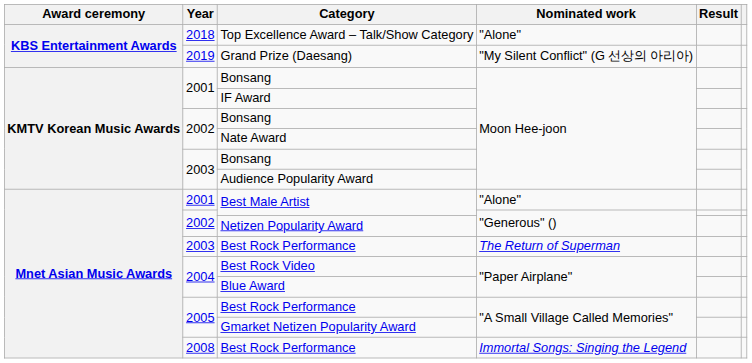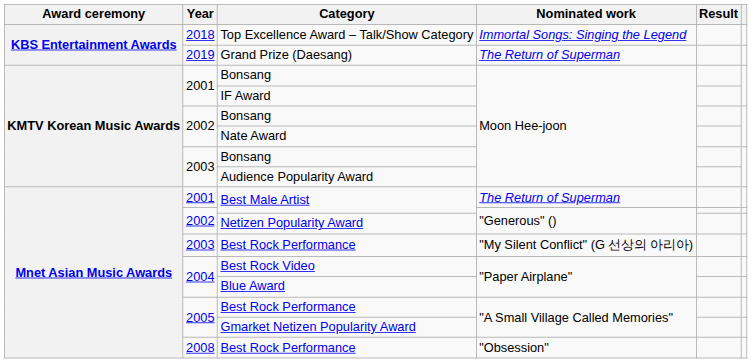Top Excellence Award – Talk/Show Category | Nominated work: "Alone" -> Immortal Songs: Singing the Legend
Grand Prize (Daesang) | Nominated work: "My Silent Conflict" (G 선상의 아리아) -> The Return of Superman
2001 / Best Male Artist | Nominated work: "Alone" -> The Return of Superman
2003 / Best Rock Performance | Nominated work: The Return of Superman -> "My Silent Conflict" (G 선상의 아리아)
2008 / Best Rock Performance | Nominated work: Immortal Songs: Singing the Legend -> "Obsession"
